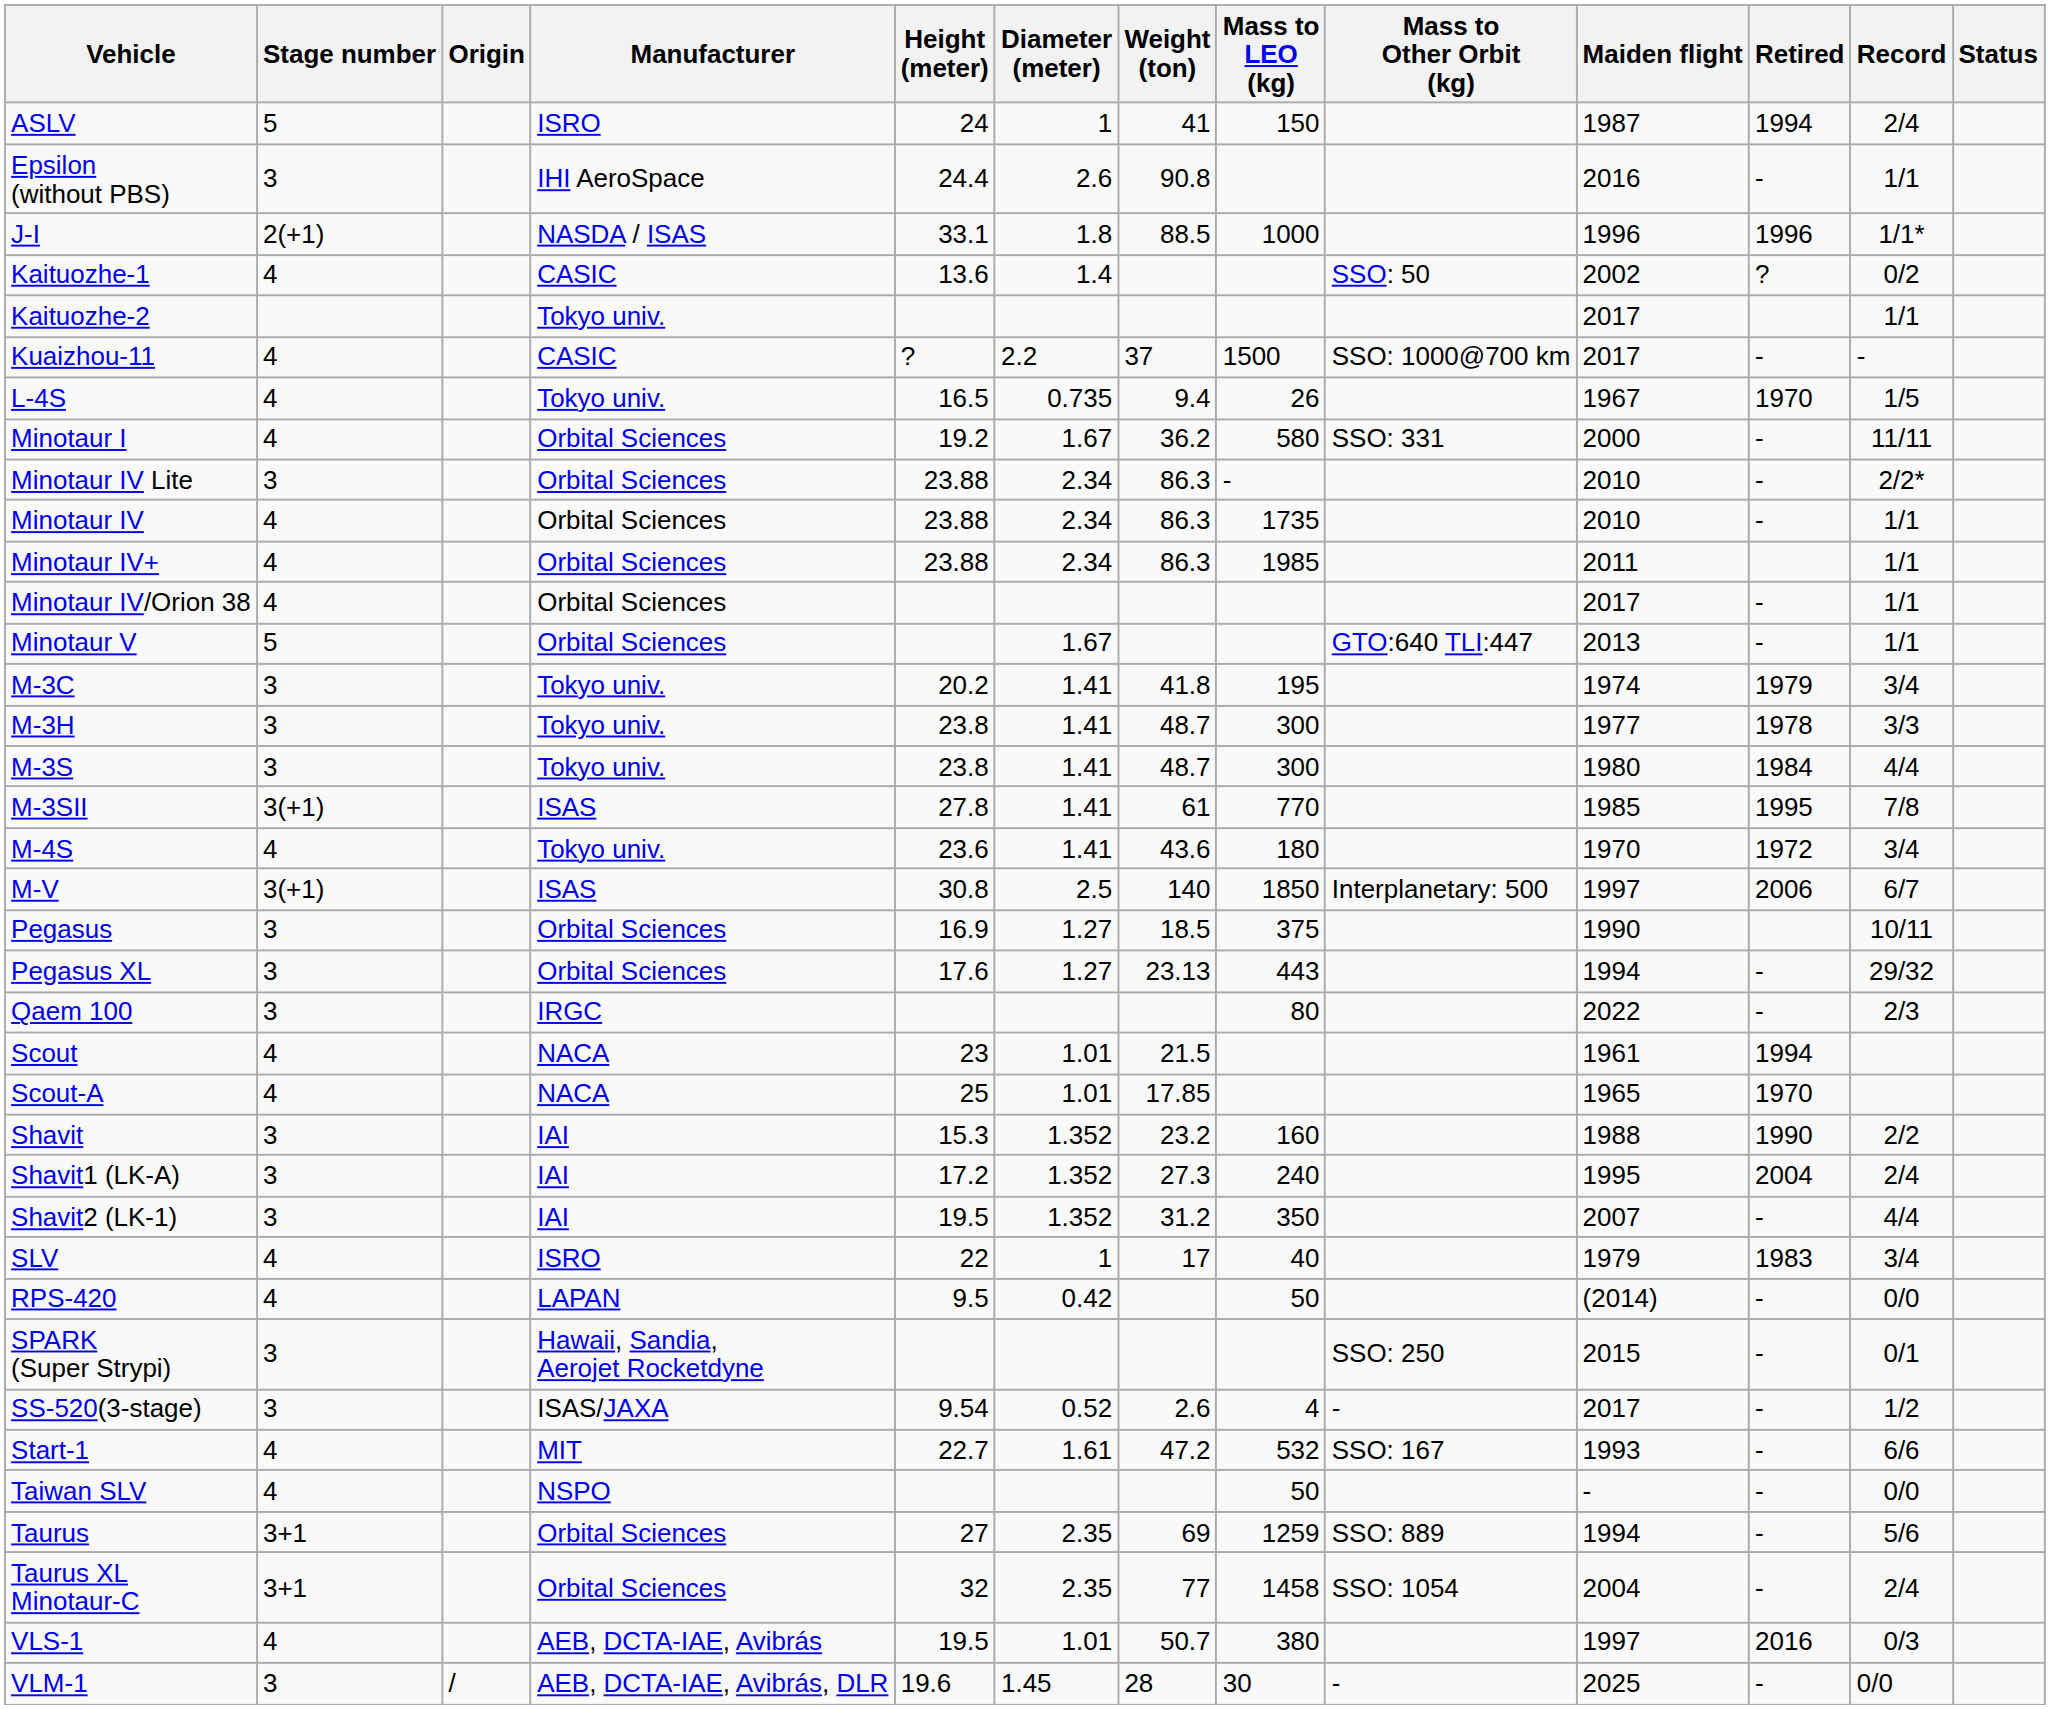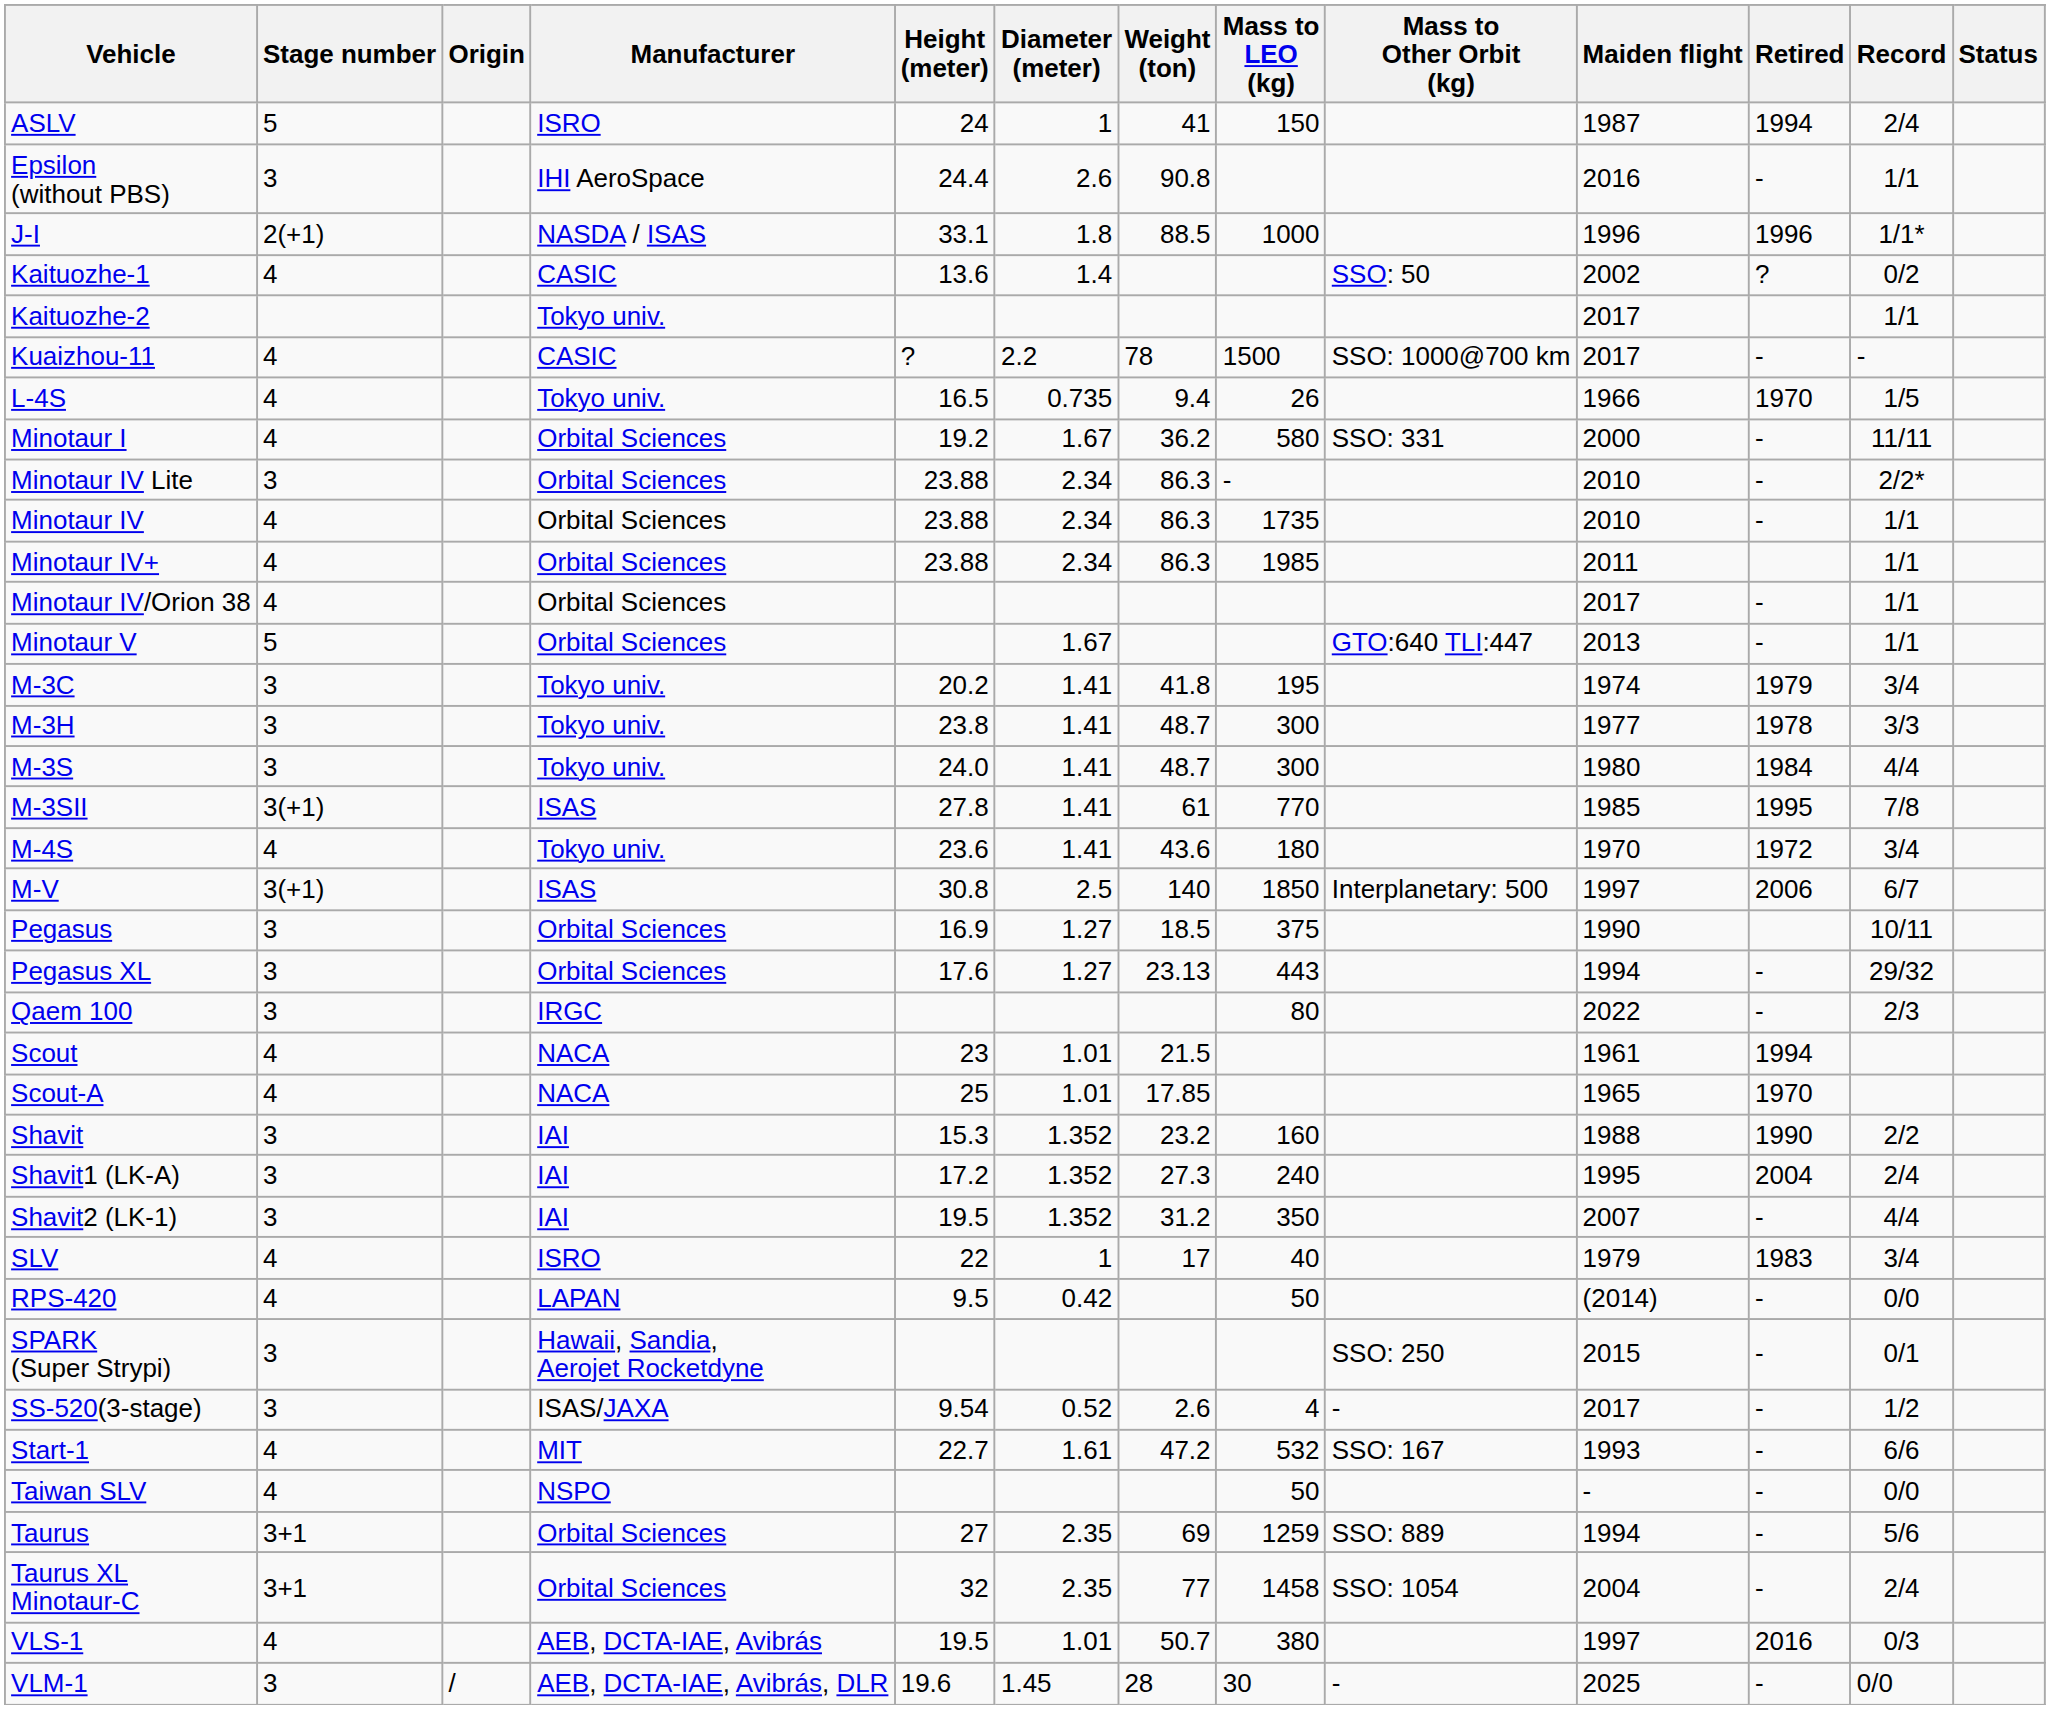Kuaizhou-11 | Weight (ton): 37 -> 78
L-4S | Maiden flight: 1967 -> 1966
M-3S | Height (meter): 23.8 -> 24.0
